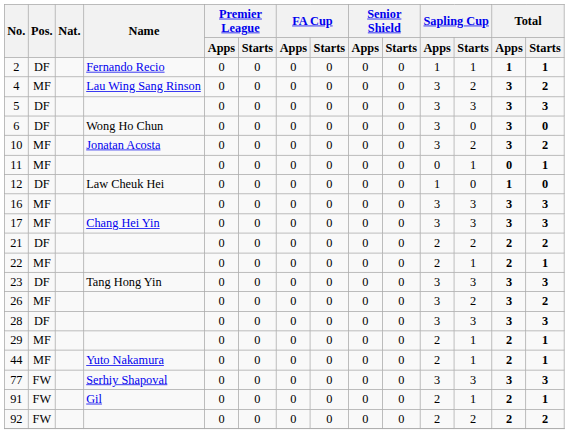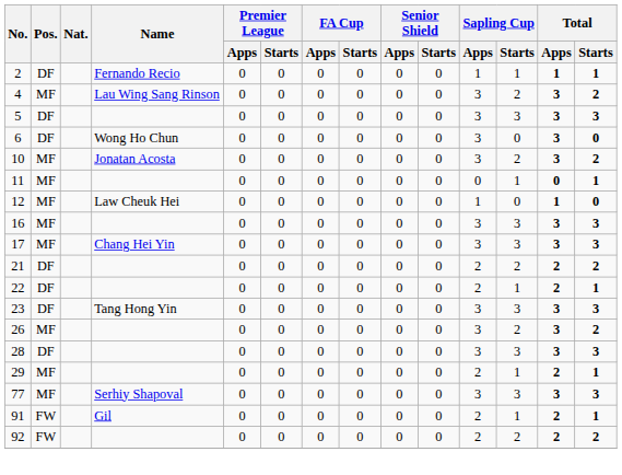12 | Pos.: DF -> MF
22 | Pos.: MF -> DF
- row: 44 | MF | Yuto Nakamura | 0 | 0 | 0 | 0 | 0 | 0 | 2 | 1 | 2 | 1
77 | Pos.: FW -> MF
